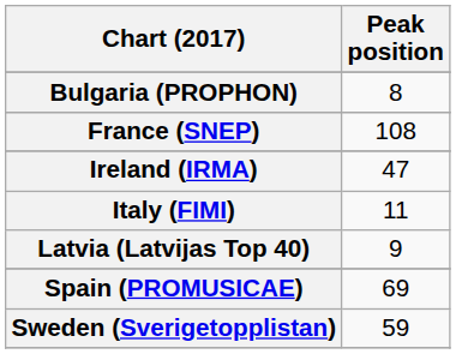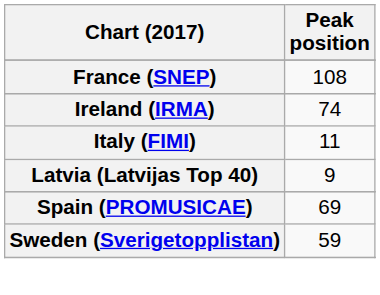- row: Bulgaria (PROPHON) | 8
Ireland (IRMA) | Peak position: 47 -> 74
